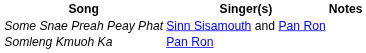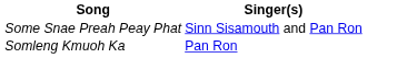- column: Notes
